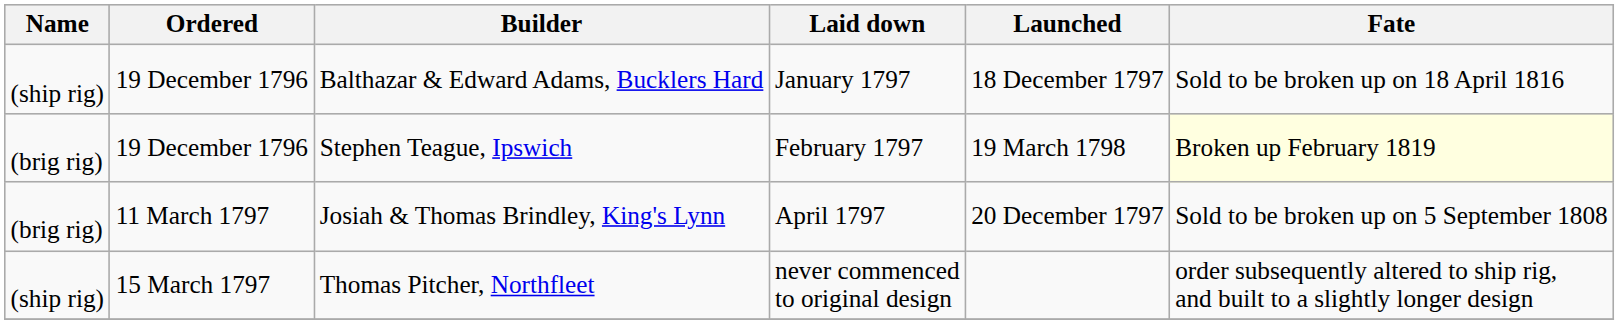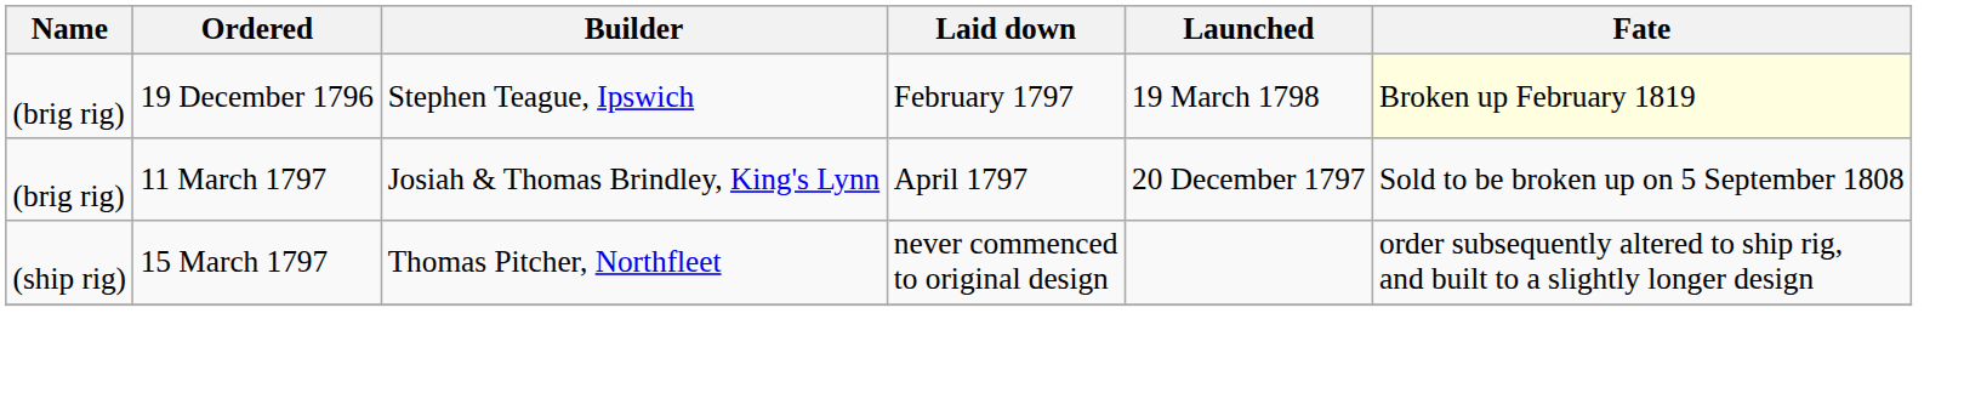- row: (ship rig) | 19 December 1796 | Balthazar & Edward Adams, Bucklers Hard | January 1797 | 18 December 1797 | Sold to be broken up on 18 April 1816
